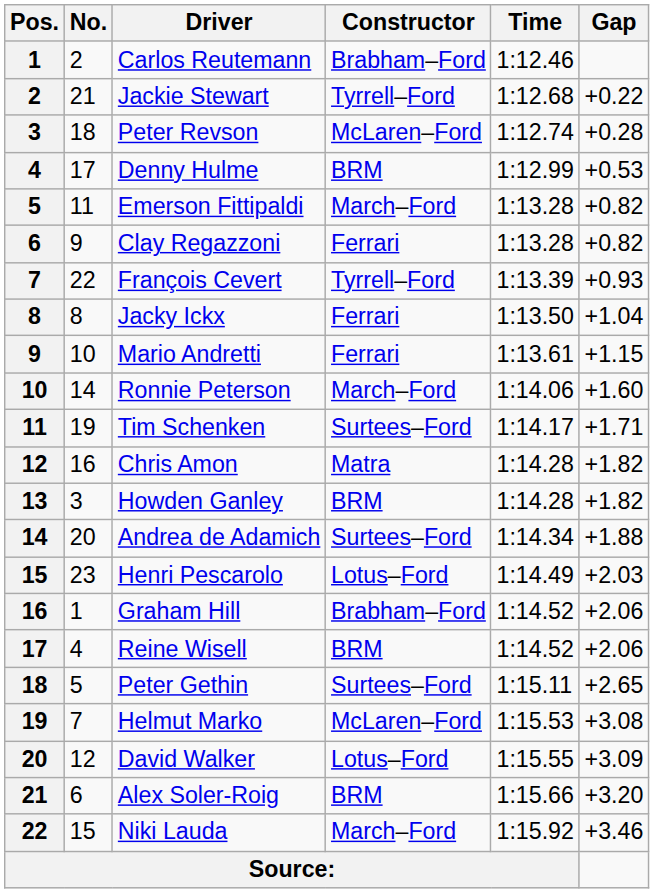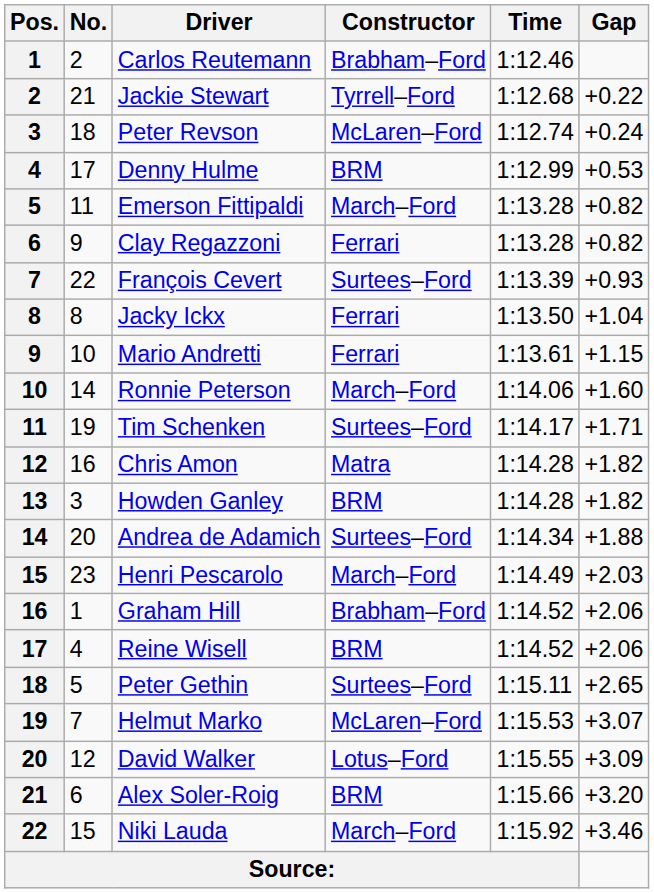Peter Revson | Gap: +0.28 -> +0.24
François Cevert | Constructor: Tyrrell–Ford -> Surtees–Ford
Henri Pescarolo | Constructor: Lotus–Ford -> March–Ford
Helmut Marko | Gap: +3.08 -> +3.07
